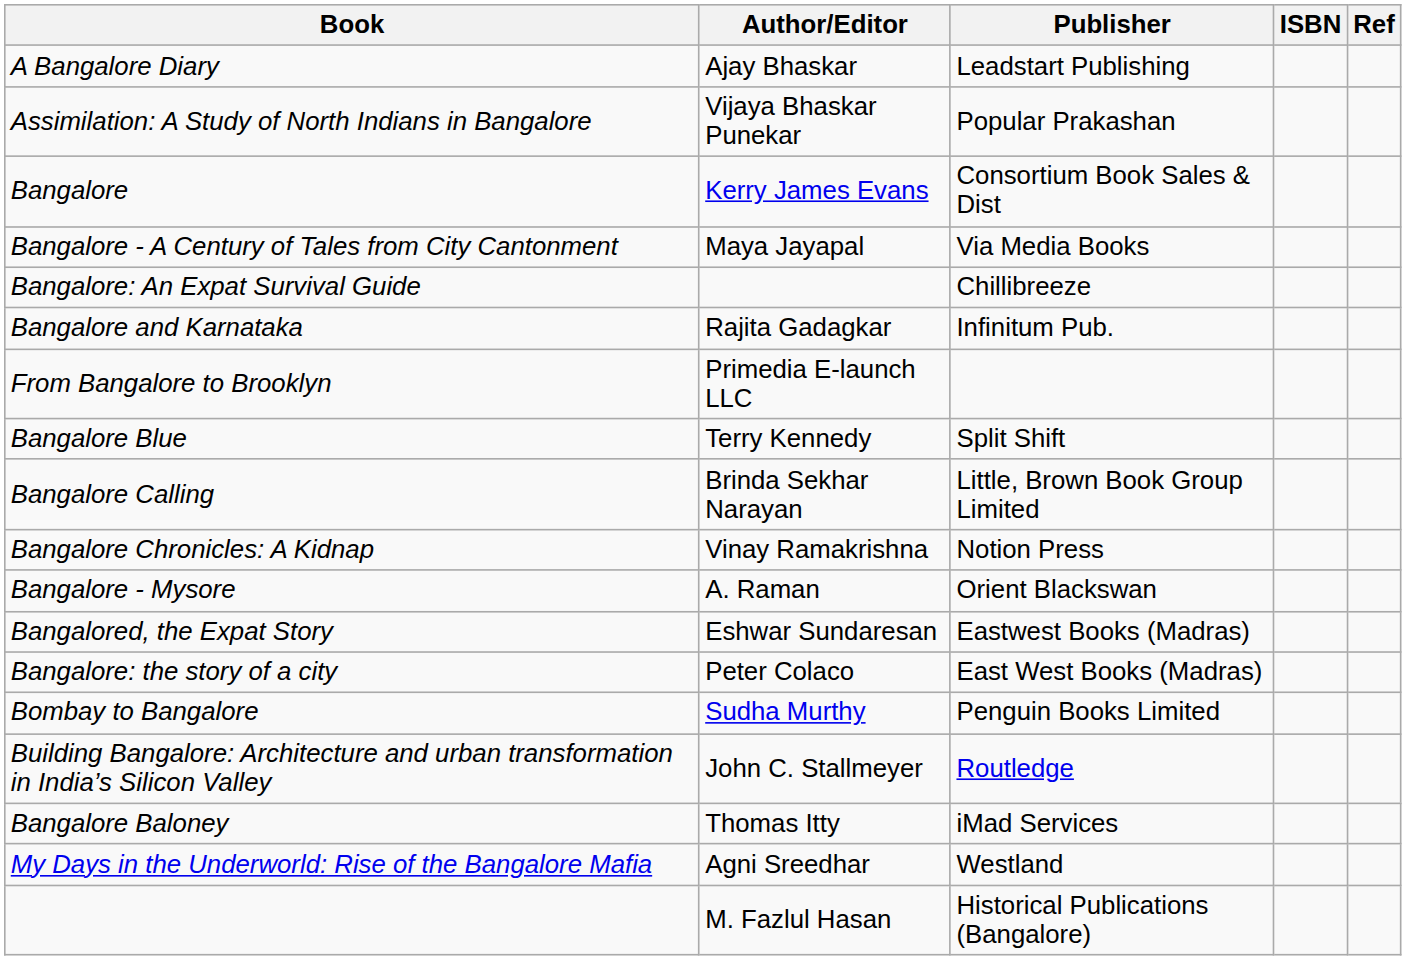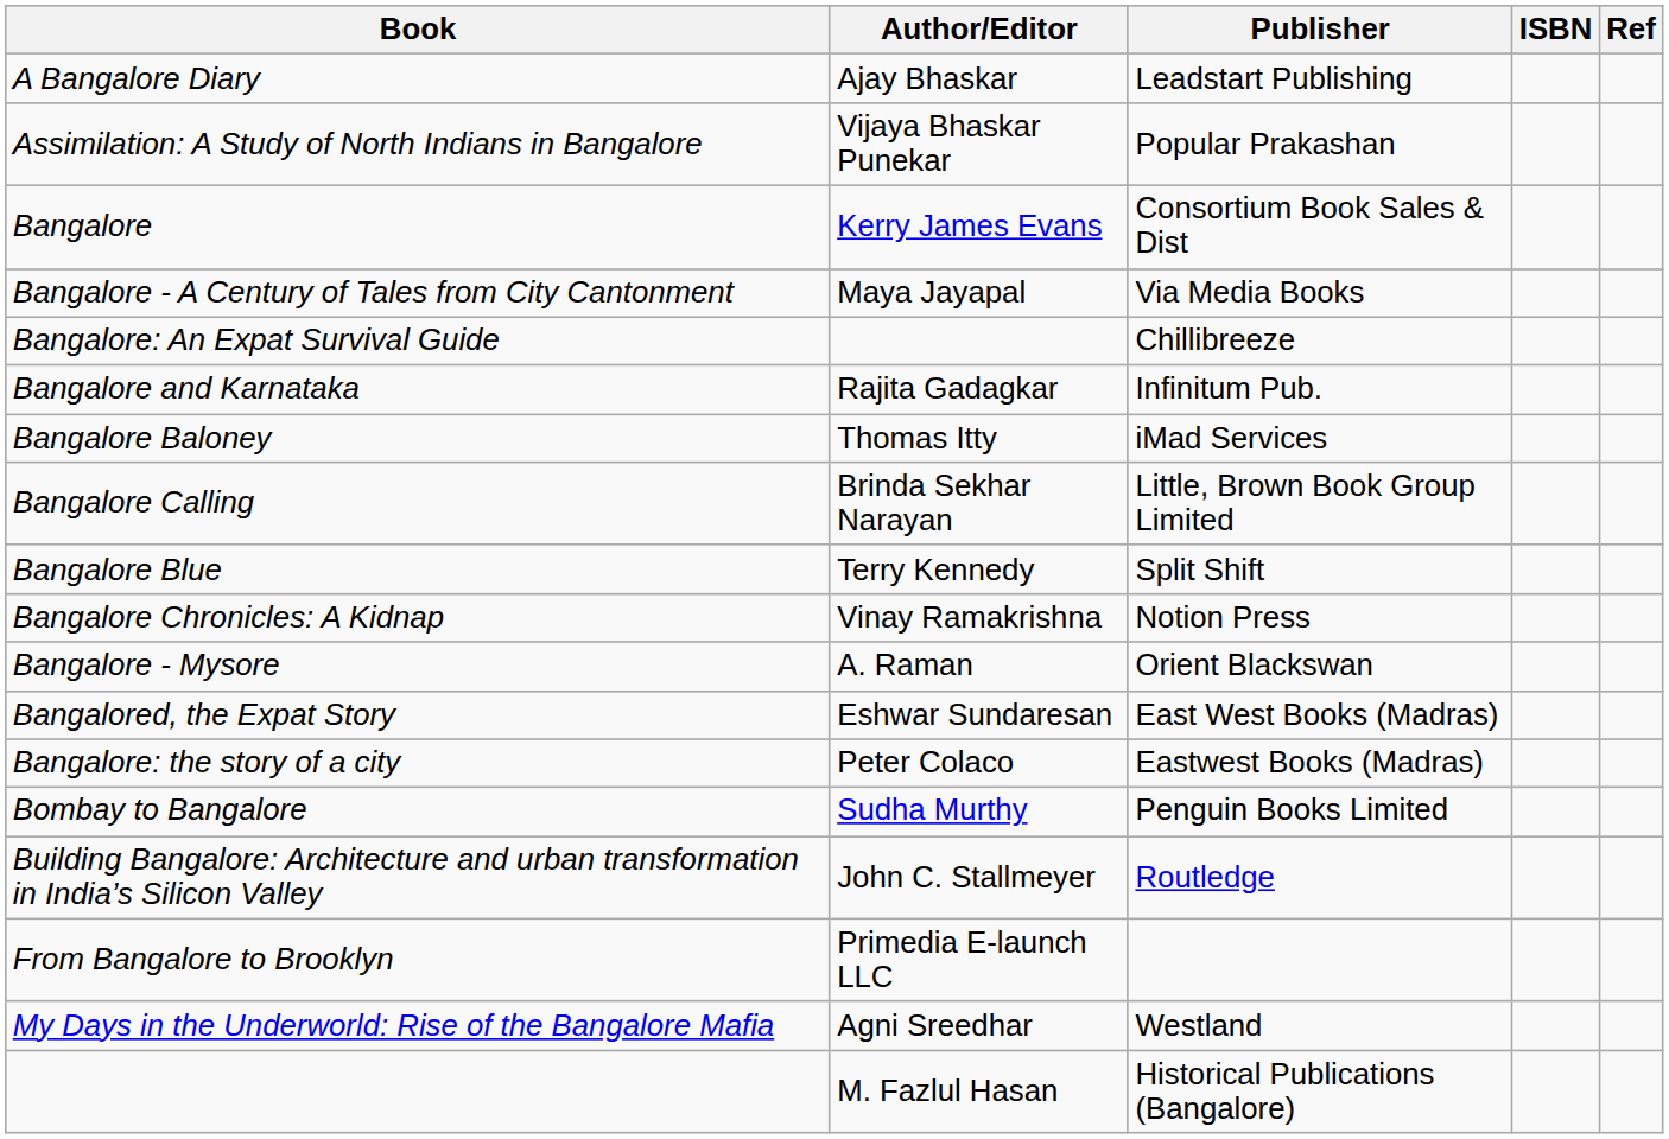rows swapped: Bangalore Baloney <-> From Bangalore to Brooklyn
rows swapped: Bangalore Blue <-> Bangalore Calling
Bangalored, the Expat Story | Publisher: Eastwest Books (Madras) -> East West Books (Madras)
Bangalore: the story of a city | Publisher: East West Books (Madras) -> Eastwest Books (Madras)
